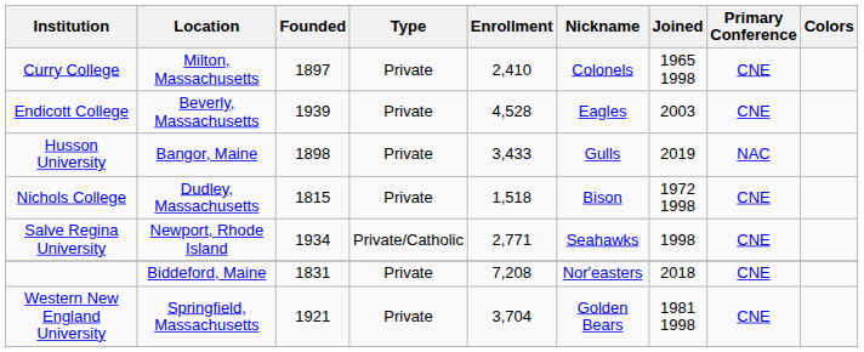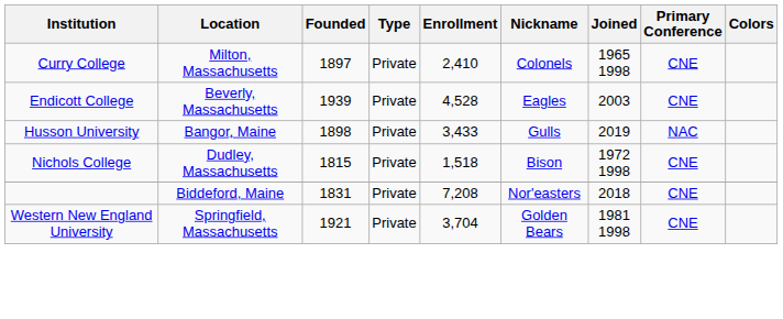- row: Salve Regina University | Newport, Rhode Island | 1934 | Private/Catholic | 2,771 | Seahawks | 1998 | CNE
